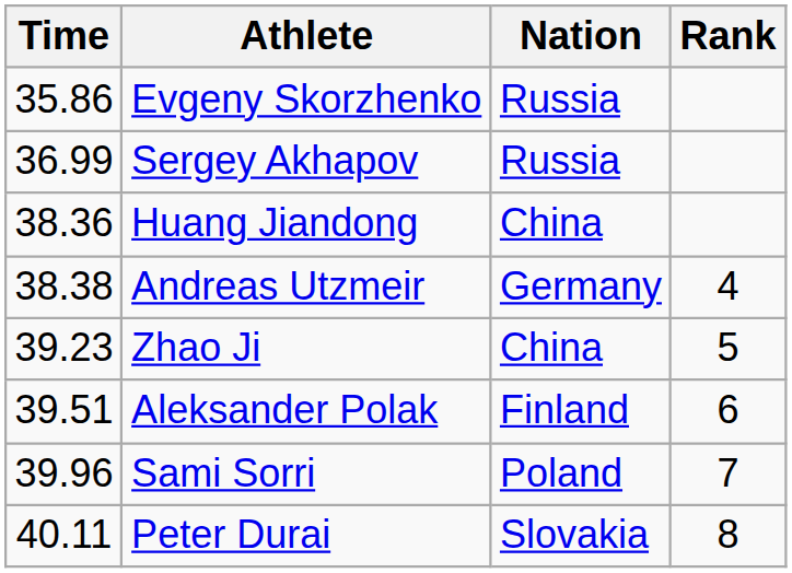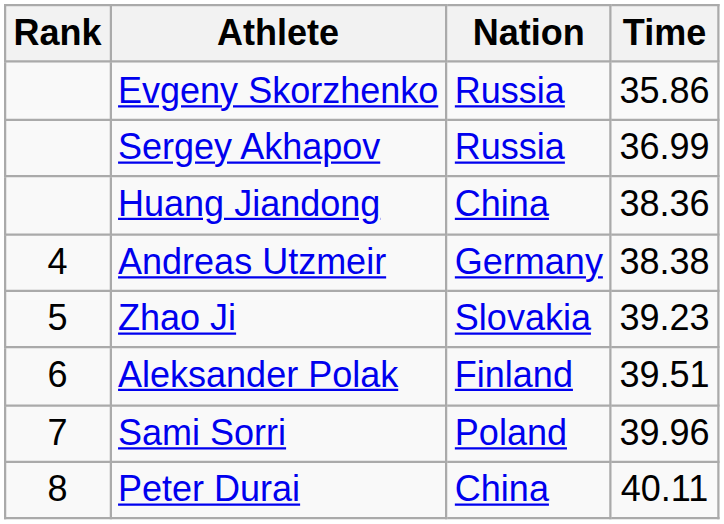columns swapped: Rank <-> Time
Zhao Ji | Nation: China -> Slovakia
Peter Durai | Nation: Slovakia -> China
